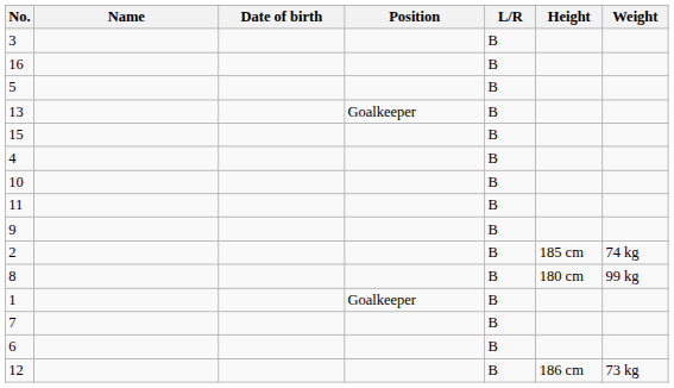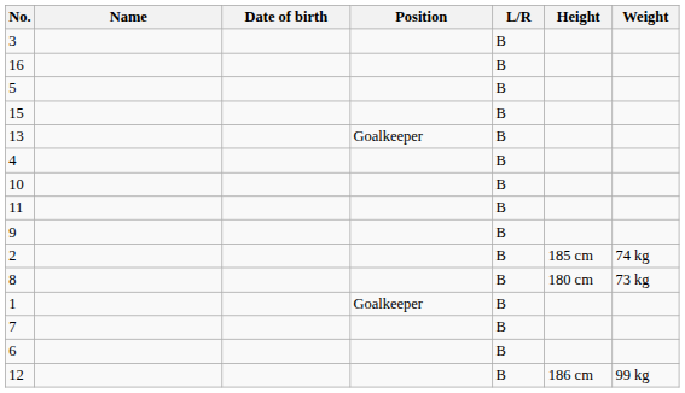rows swapped: 13 <-> 15
8 | Weight: 99 kg -> 73 kg
12 | Weight: 73 kg -> 99 kg
